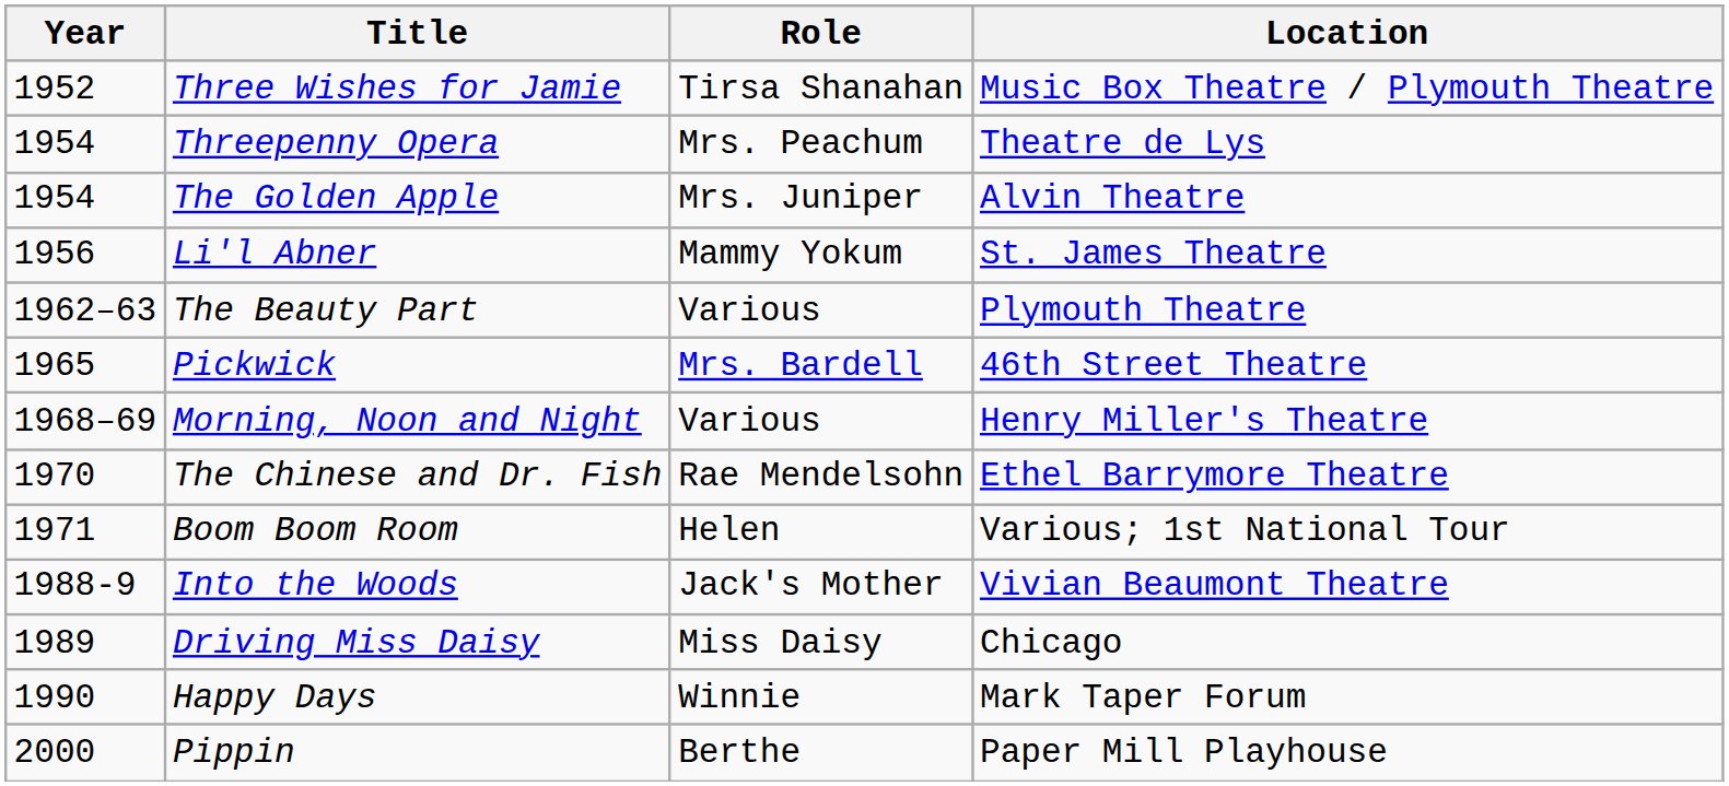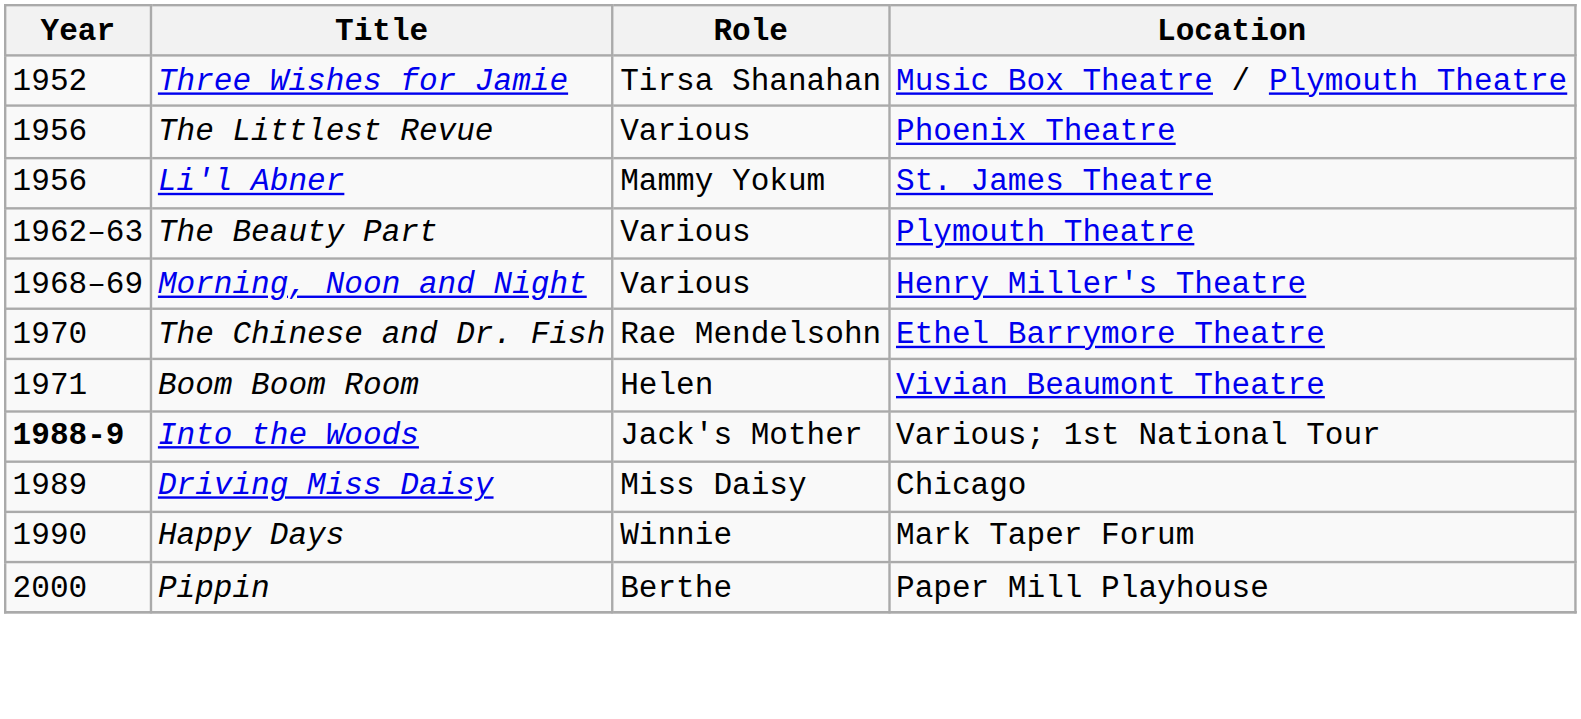- row: 1954 | Threepenny Opera | Mrs. Peachum | Theatre de Lys
- row: 1954 | The Golden Apple | Mrs. Juniper | Alvin Theatre
+ row: 1956 | The Littlest Revue | Various | Phoenix Theatre
- row: 1965 | Pickwick | Mrs. Bardell | 46th Street Theatre
Boom Boom Room | Location: Various; 1st National Tour -> Vivian Beaumont Theatre
Into the Woods | Year: normal -> bold
Into the Woods | Location: Vivian Beaumont Theatre -> Various; 1st National Tour
